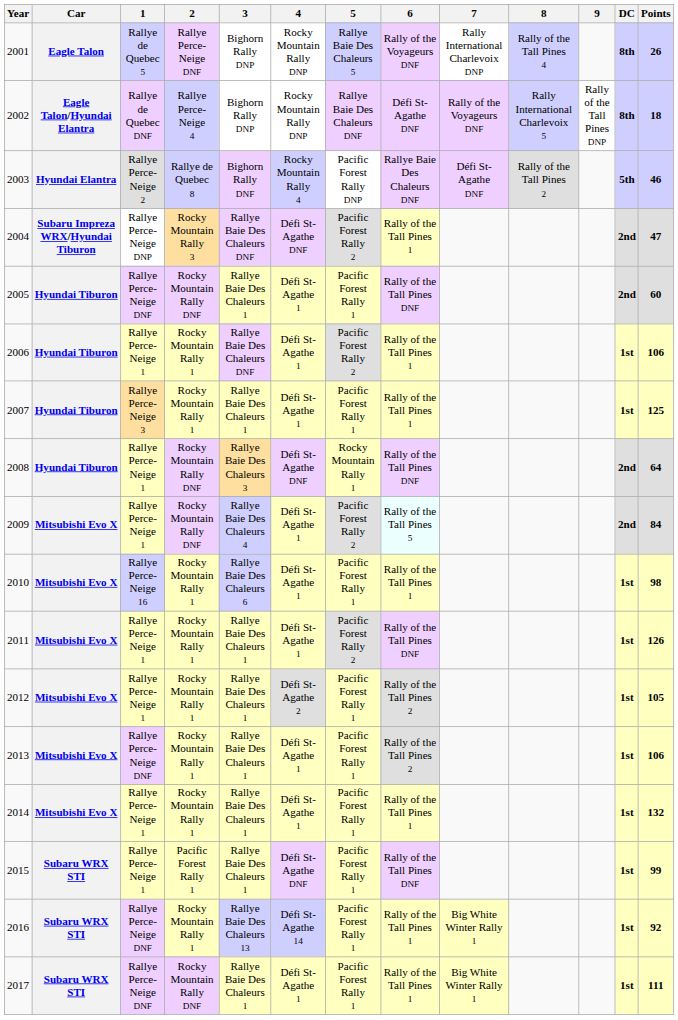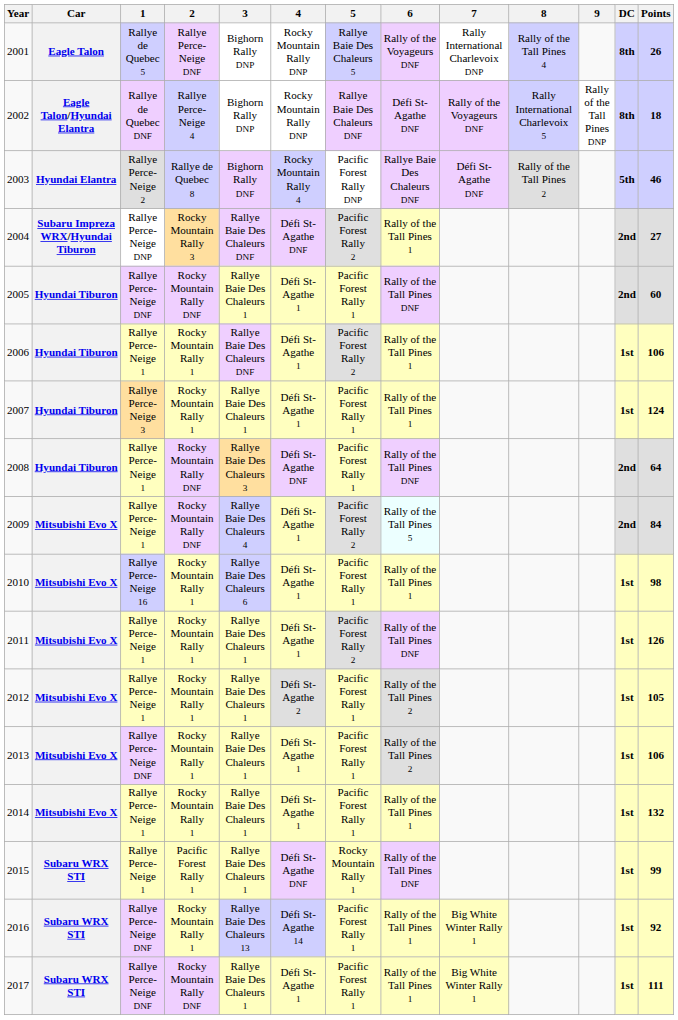2004 | Points: 47 -> 27
2007 | Points: 125 -> 124
2008 | 5: Rocky Mountain Rally 1 -> Pacific Forest Rally 1
2015 | 5: Pacific Forest Rally 1 -> Rocky Mountain Rally 1
